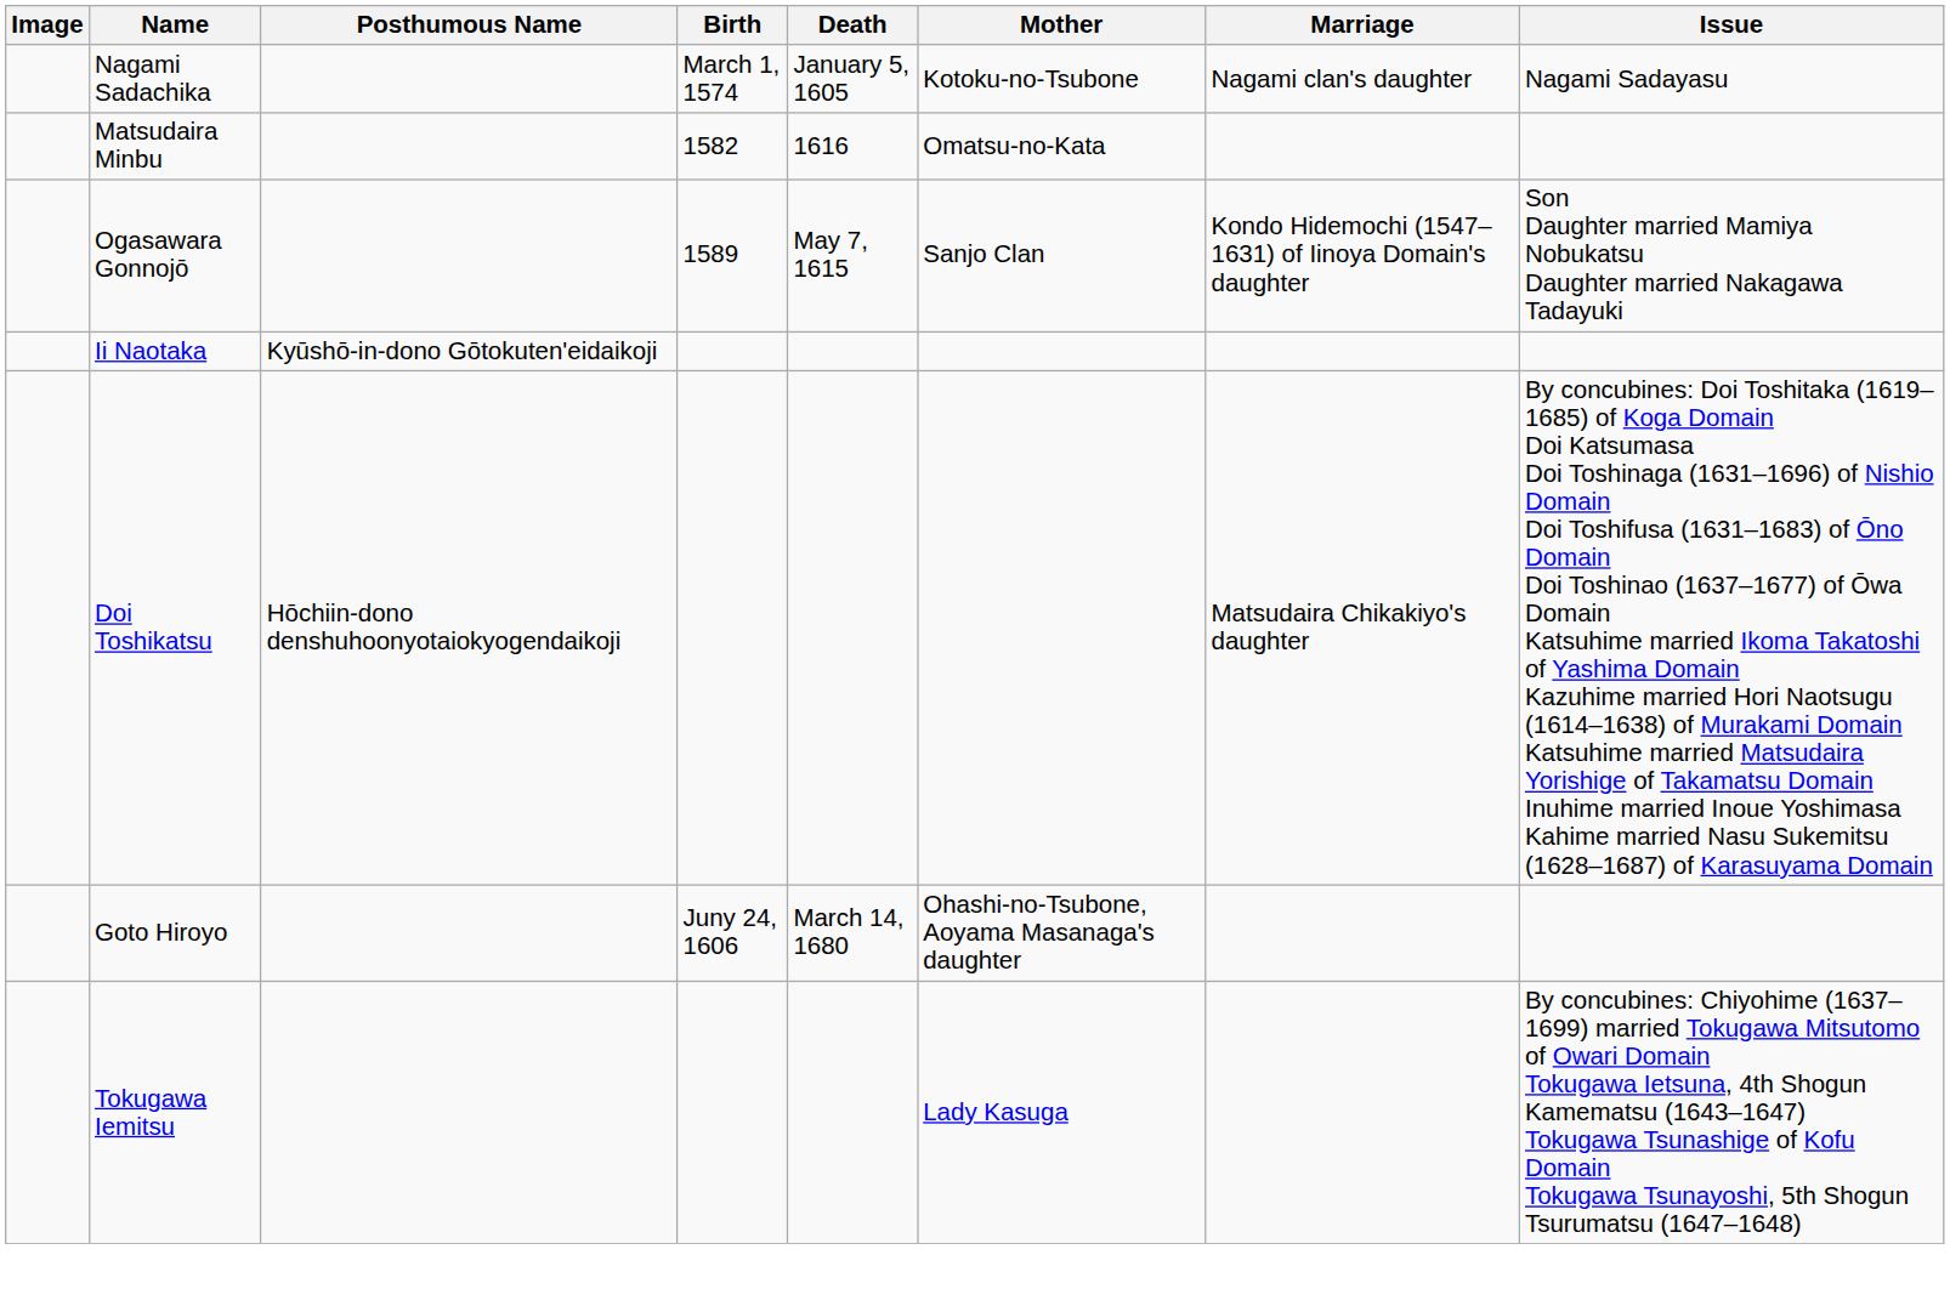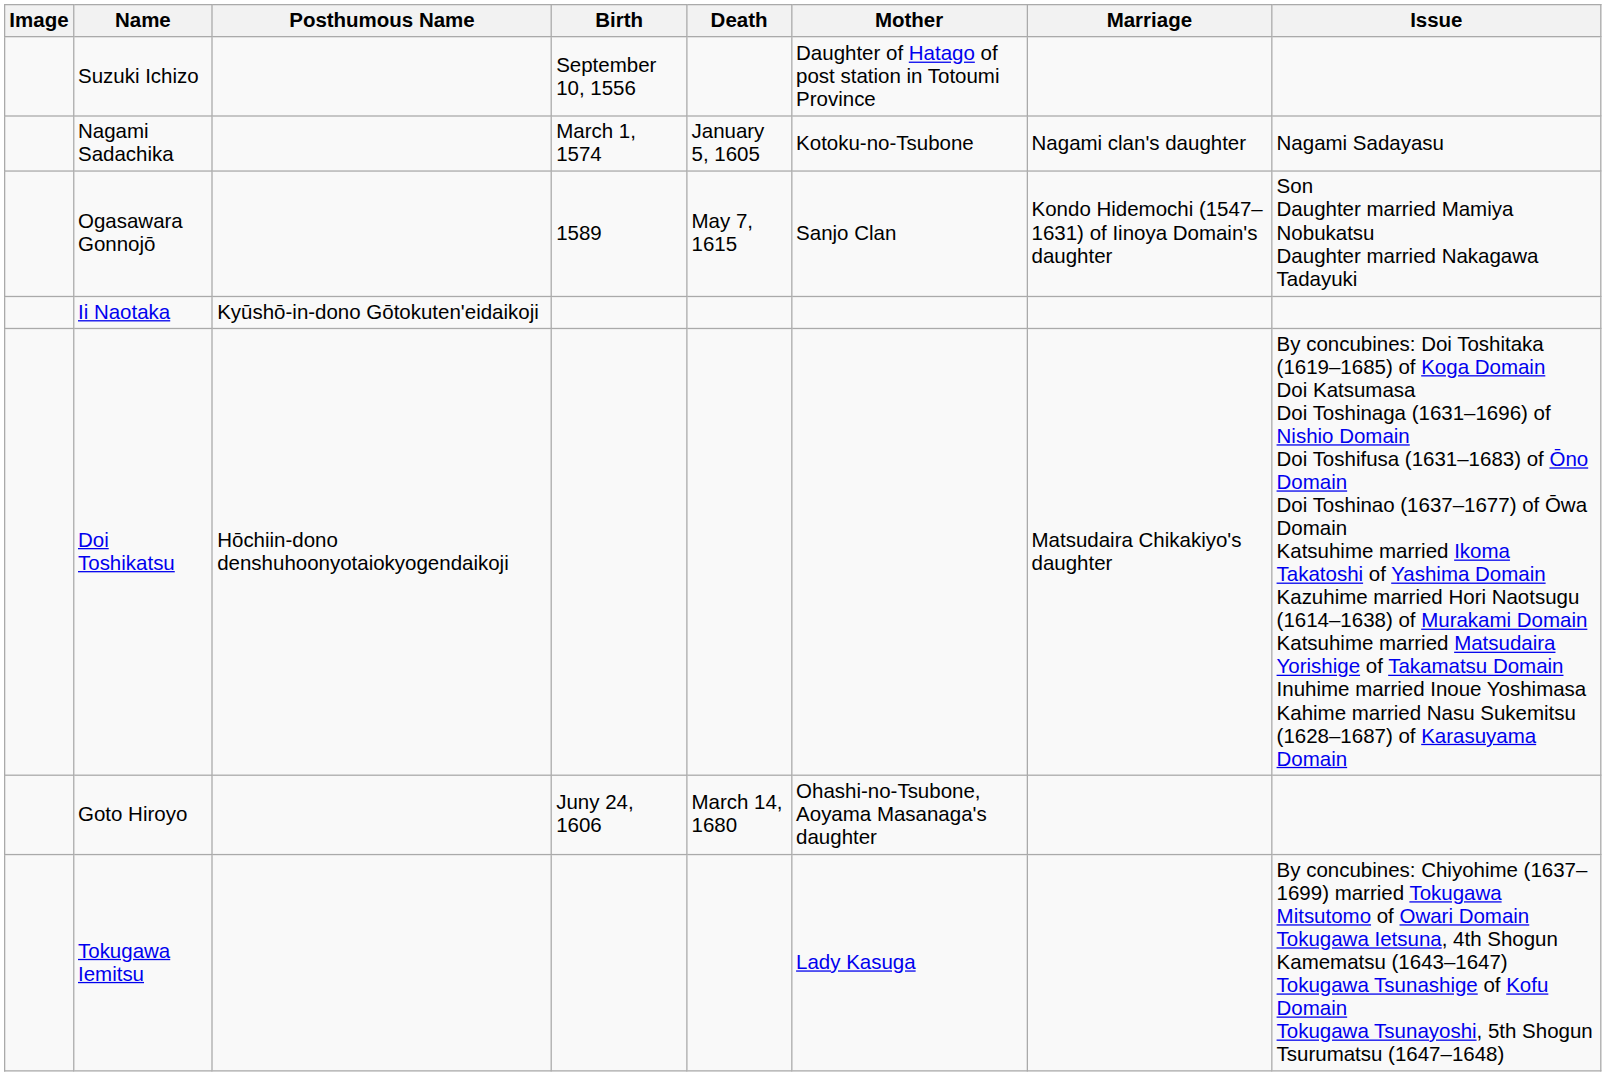+ row: Suzuki Ichizo | September 10, 1556 | Daughter of Hatago of post station in Totoumi Province
- row: Matsudaira Minbu | 1582 | 1616 | Omatsu-no-Kata
